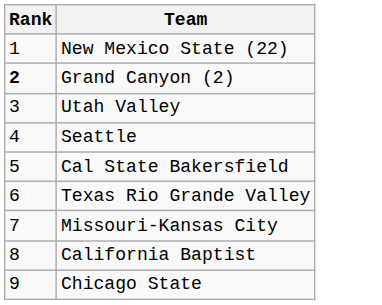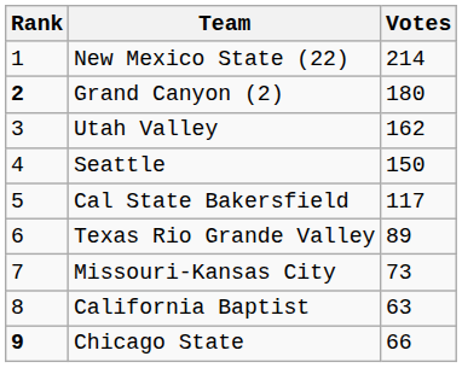+ column: Votes | 214 | 180 | 162 | 150 | 117 | 89 | 73 | 63 | 66
Chicago State | Rank: normal -> bold
